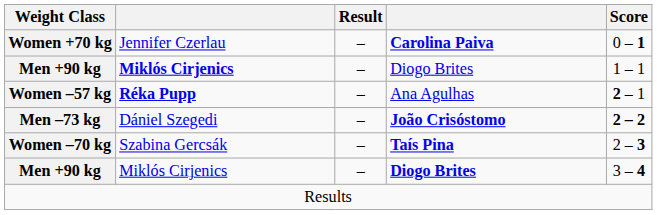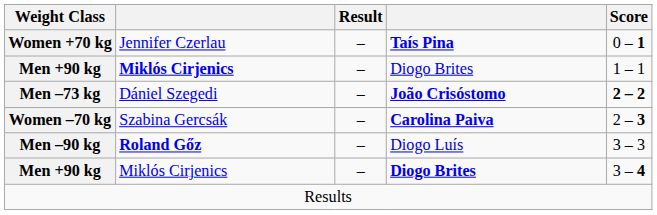Women +70 kg | column 4: Carolina Paiva -> Taís Pina
- row: Women –57 kg | Réka Pupp | – | Ana Agulhas | 2 – 1
Women –70 kg | column 4: Taís Pina -> Carolina Paiva
+ row: Men –90 kg | Roland Gőz | – | Diogo Luís | 3 – 3
